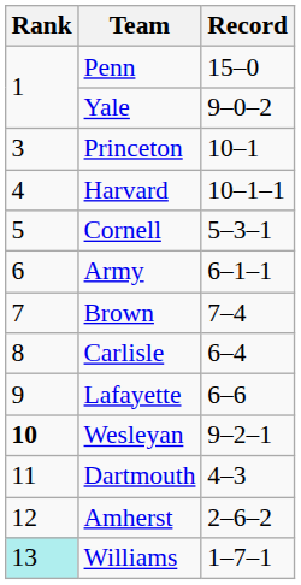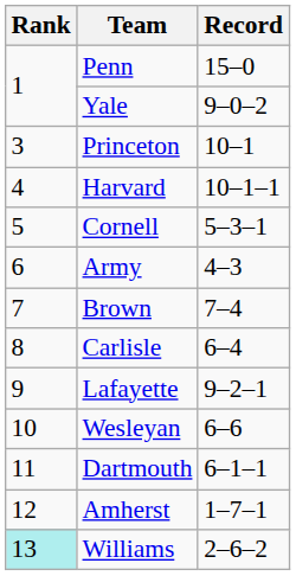Army | Record: 6–1–1 -> 4–3
Lafayette | Record: 6–6 -> 9–2–1
Wesleyan | Rank: bold -> normal
Wesleyan | Record: 9–2–1 -> 6–6
Dartmouth | Record: 4–3 -> 6–1–1
Amherst | Record: 2–6–2 -> 1–7–1
Williams | Record: 1–7–1 -> 2–6–2
